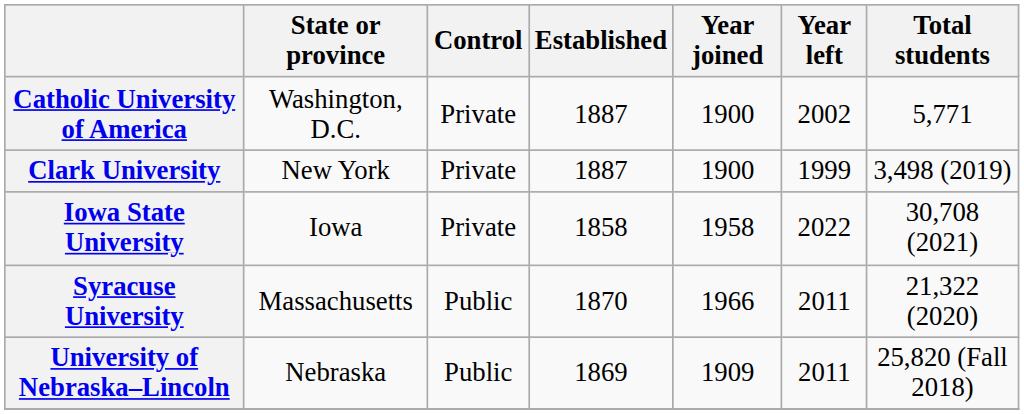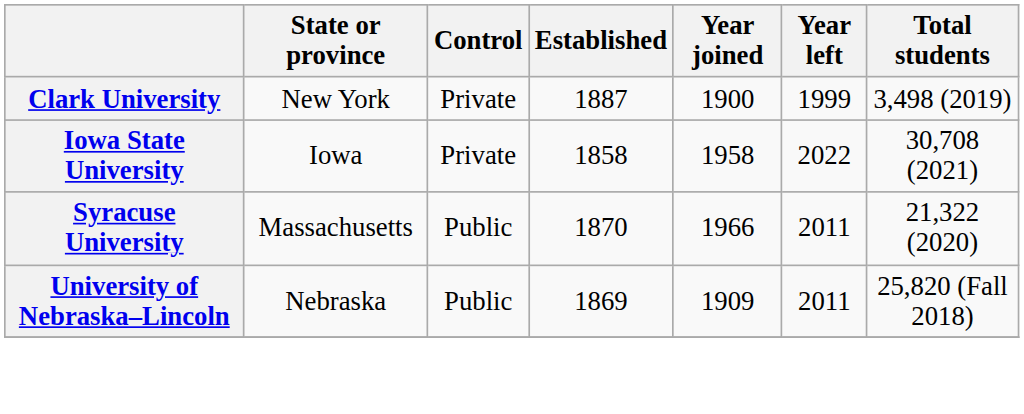- row: Catholic University of America | Washington, D.C. | Private | 1887 | 1900 | 2002 | 5,771
